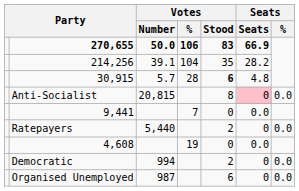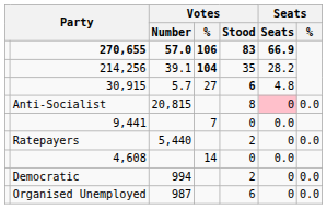270,655 | Votes / Number: 50.0 -> 57.0
214,256 | Votes / %: normal -> bold
30,915 | Votes / %: 28 -> 27
4,608 | Votes / %: 19 -> 14
